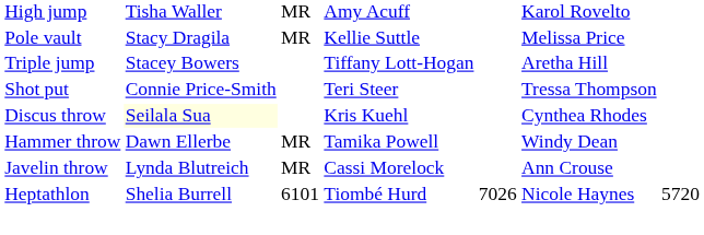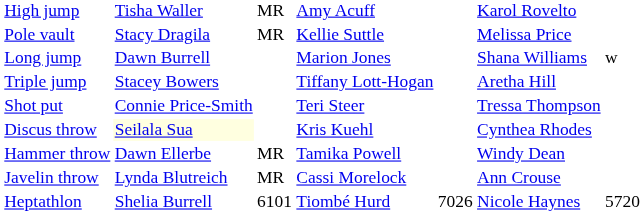+ row: Long jump | Dawn Burrell | Marion Jones | Shana Williams | w
